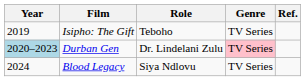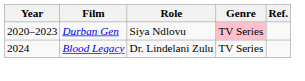- row: 2019 | Isipho: The Gift | Teboho | TV Series
Durban Gen | Year: lightblue background -> no background
Durban Gen | Role: Dr. Lindelani Zulu -> Siya Ndlovu
Blood Legacy | Role: Siya Ndlovu -> Dr. Lindelani Zulu
